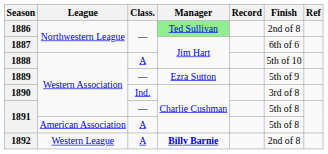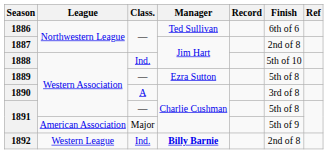1886 | Manager: lightgreen background -> no background
1886 | Finish: 2nd of 8 -> 6th of 6
1887 | Finish: 6th of 6 -> 2nd of 8
1888 | Class.: A -> Ind.
1889 | Finish: 5th of 9 -> 5th of 8
1890 | Class.: Ind. -> A
1891 / American Association | Class.: A -> Major
1891 / American Association | Finish: 5th of 8 -> 5th of 9
1892 | Class.: A -> Ind.
